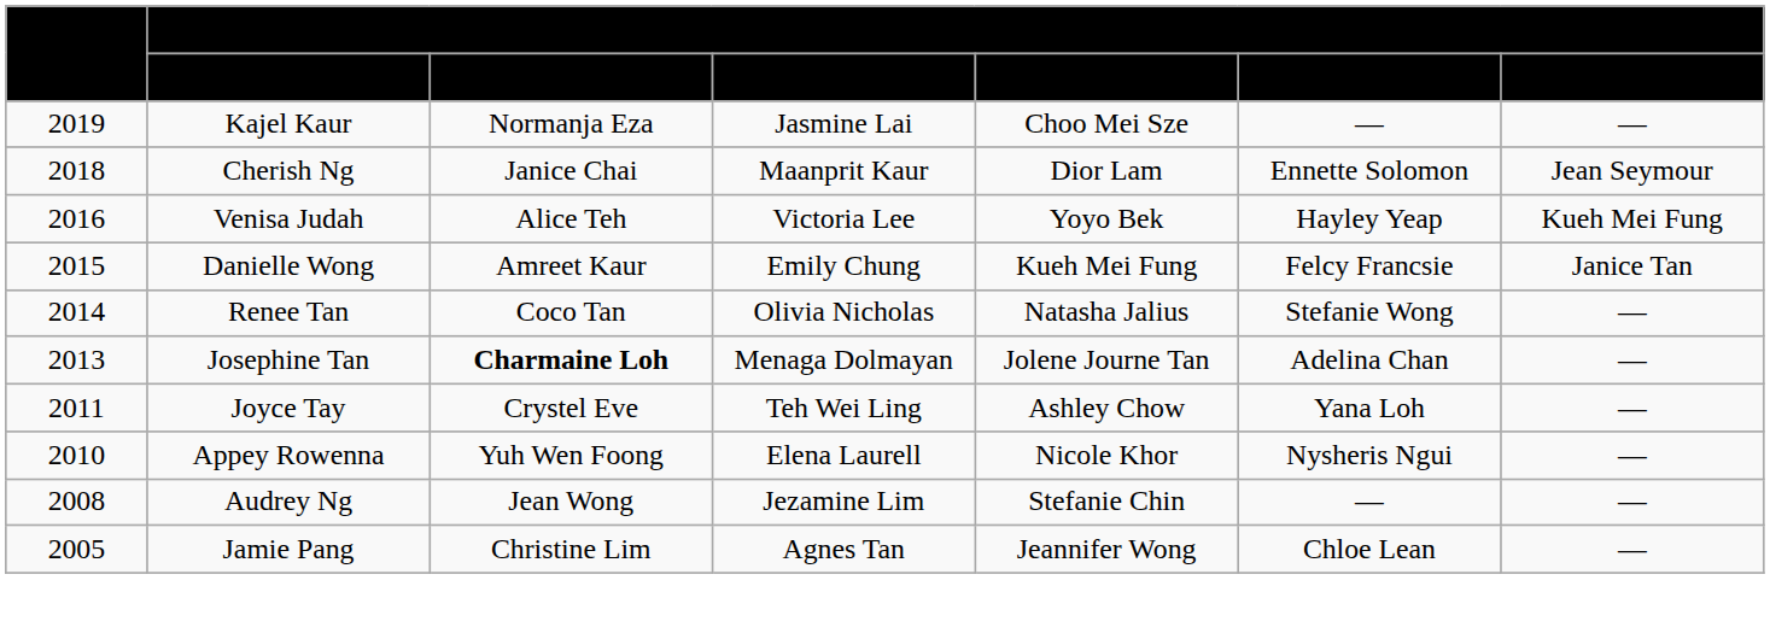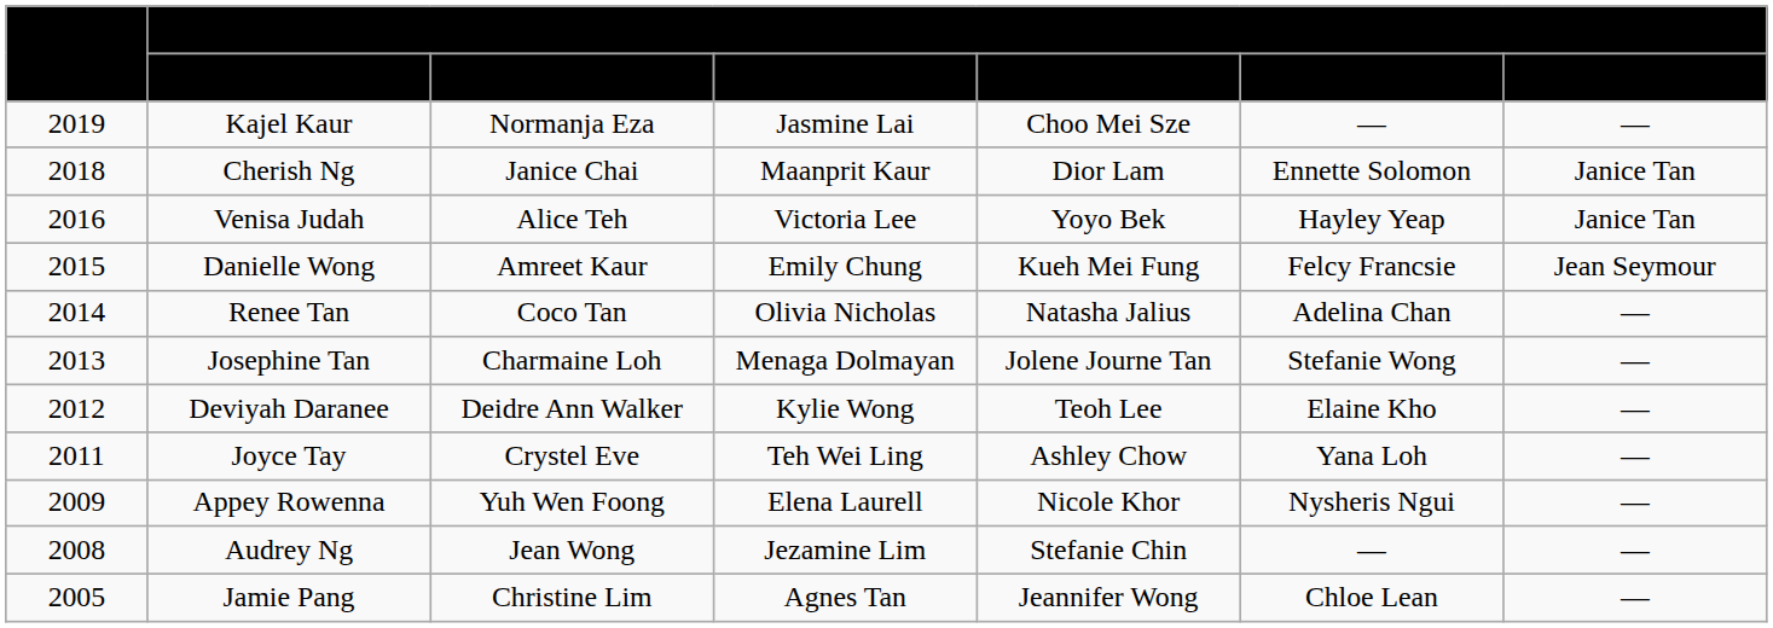Cherish Ng | Miss Earth Malaysia Elemental Court Titlists / Eco-Beauty: Jean Seymour -> Janice Tan
Venisa Judah | Miss Earth Malaysia Elemental Court Titlists / Eco-Beauty: Kueh Mei Fung -> Janice Tan
Danielle Wong | Miss Earth Malaysia Elemental Court Titlists / Eco-Beauty: Janice Tan -> Jean Seymour
Renee Tan | Miss Earth Malaysia Elemental Court Titlists / Eco-Tourism: Stefanie Wong -> Adelina Chan
Josephine Tan | Miss Earth Malaysia Elemental Court Titlists / Air: bold -> normal
Josephine Tan | Miss Earth Malaysia Elemental Court Titlists / Eco-Tourism: Adelina Chan -> Stefanie Wong
+ row: 2012 | Deviyah Daranee | Deidre Ann Walker | Kylie Wong | Teoh Lee | Elaine Kho | —
Appey Rowenna | Year: 2010 -> 2009
